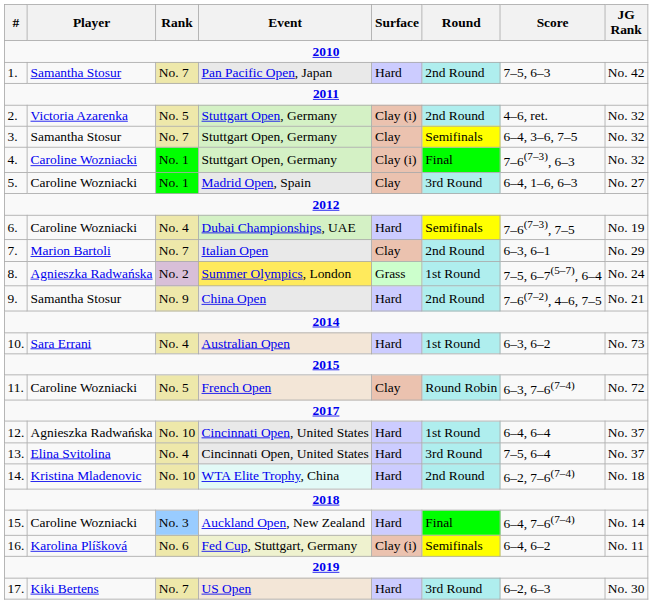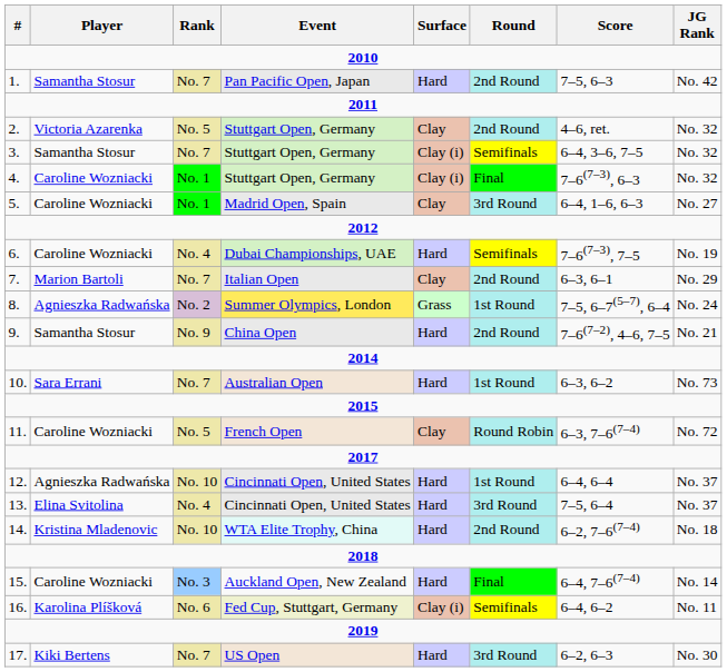2. | Surface: Clay (i) -> Clay
3. | Surface: Clay -> Clay (i)
10. | Rank: No. 4 -> No. 7
